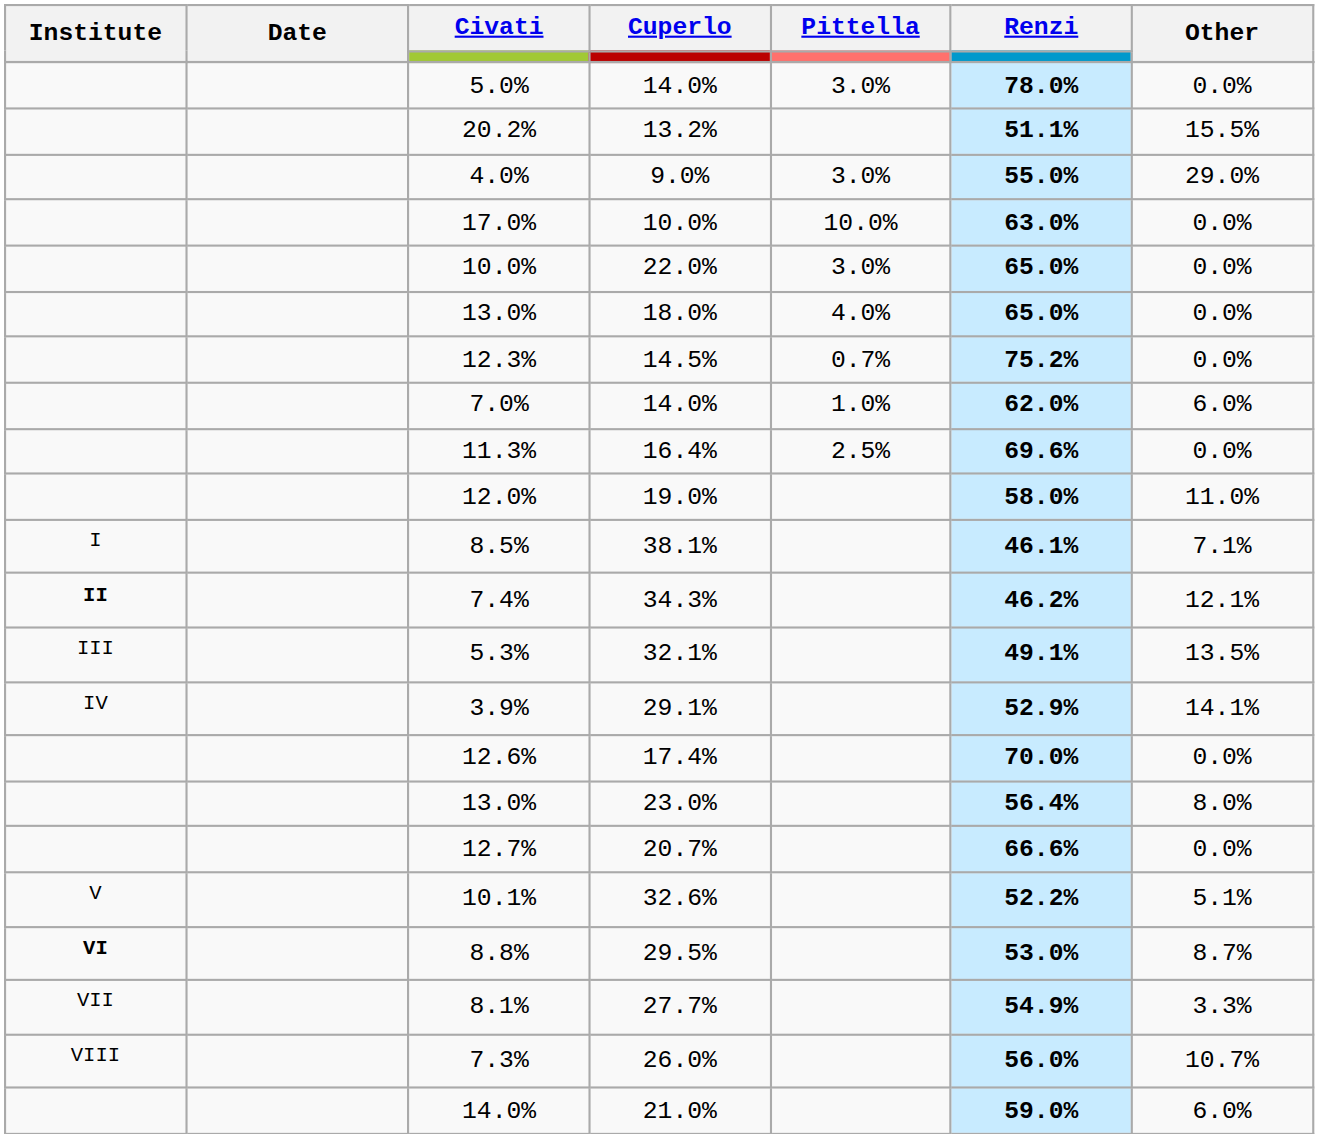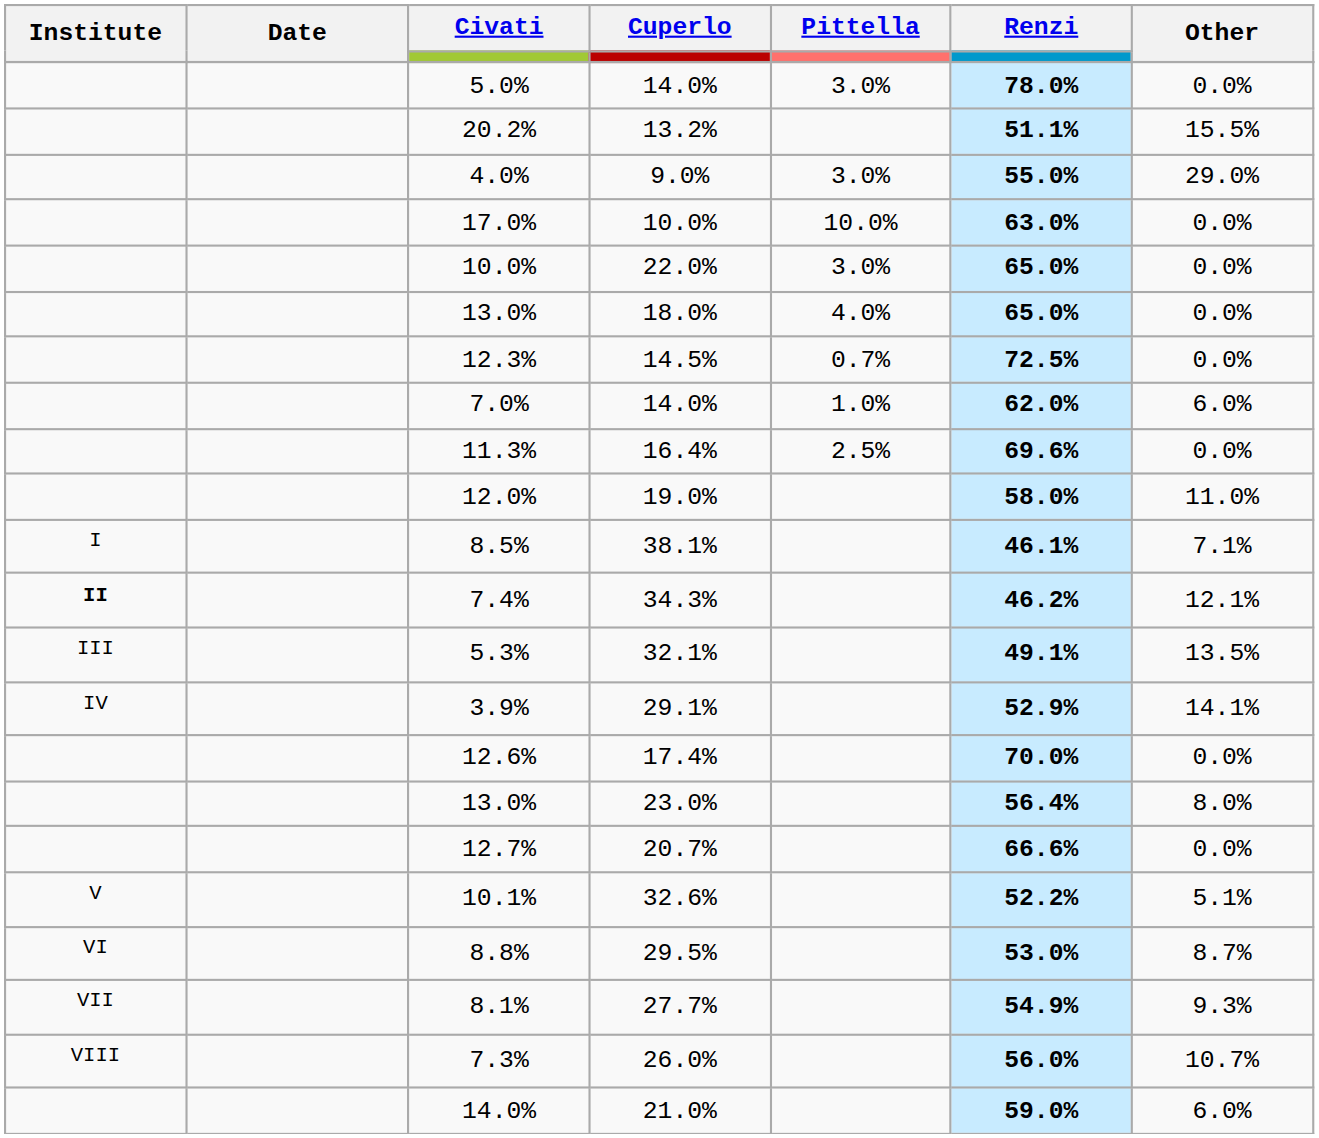12.3% | Renzi: 75.2% -> 72.5%
8.8% | Institute: bold -> normal
8.1% | Other: 3.3% -> 9.3%
